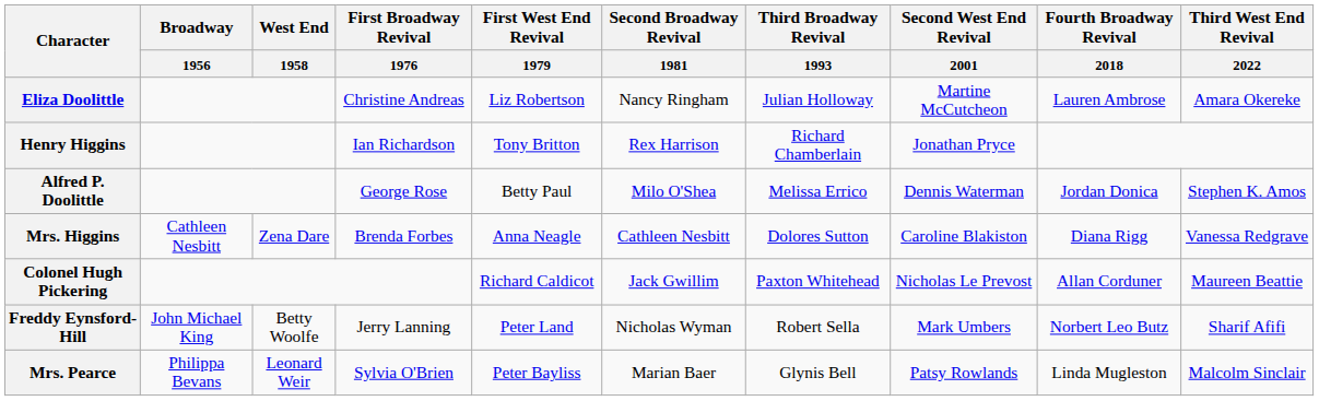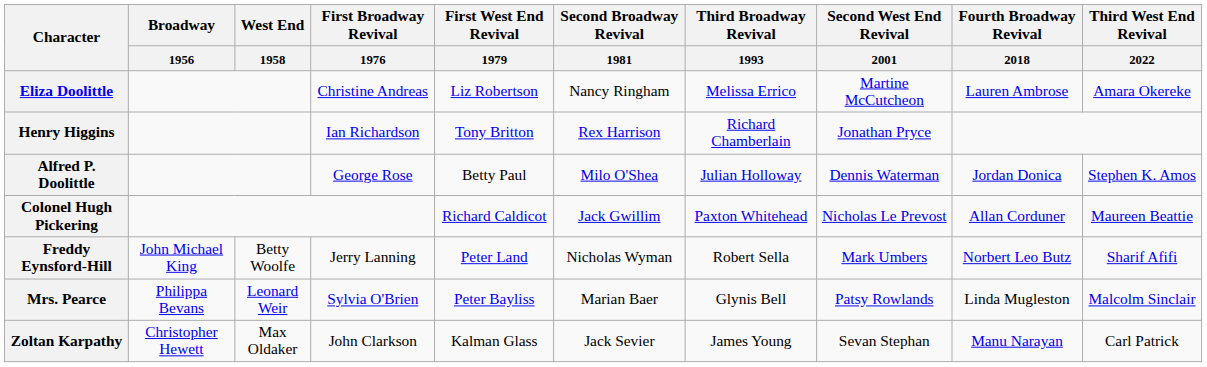Eliza Doolittle | Third Broadway Revival / 1993: Julian Holloway -> Melissa Errico
Alfred P. Doolittle | Third Broadway Revival / 1993: Melissa Errico -> Julian Holloway
- row: Mrs. Higgins | Cathleen Nesbitt | Zena Dare | Brenda Forbes | Anna Neagle | Cathleen Nesbitt | Dolores Sutton | Caroline Blakiston | Diana Rigg | Vanessa Redgrave
+ row: Zoltan Karpathy | Christopher Hewett | Max Oldaker | John Clarkson | Kalman Glass | Jack Sevier | James Young | Sevan Stephan | Manu Narayan | Carl Patrick
